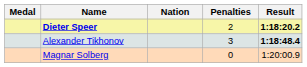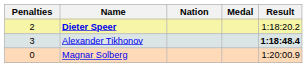columns swapped: Medal <-> Penalties
Dieter Speer | Result: bold -> normal
